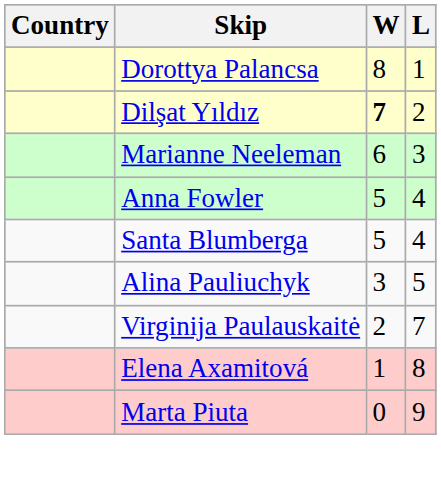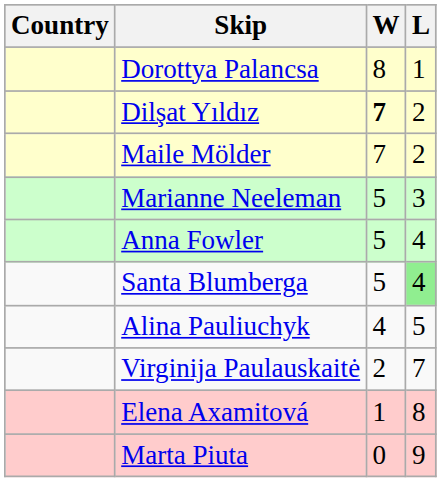+ row: Maile Mölder | 7 | 2
Marianne Neeleman | W: 6 -> 5
Santa Blumberga | L: no background -> lightgreen background
Alina Pauliuchyk | W: 3 -> 4
